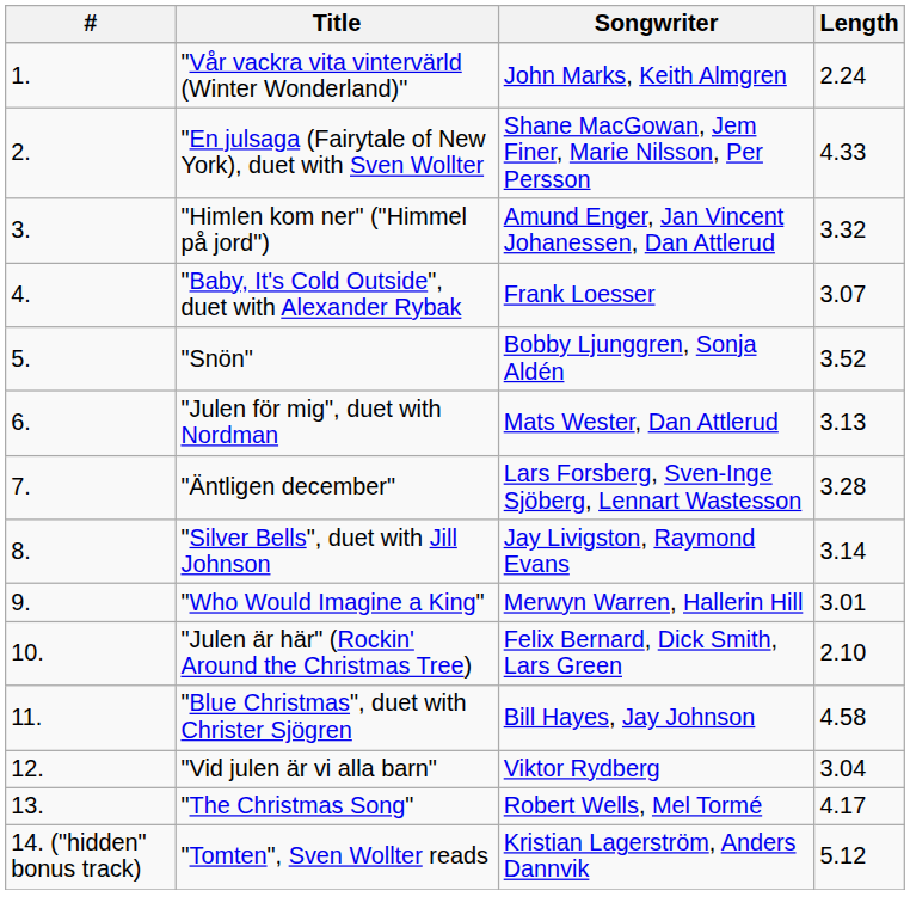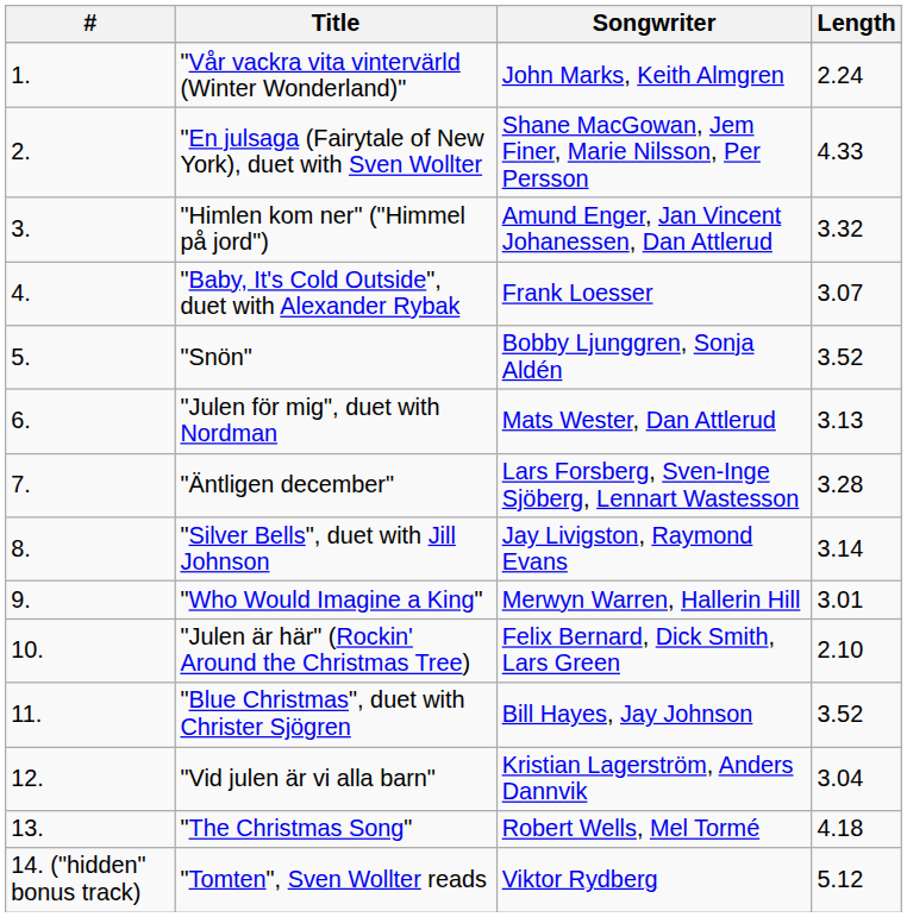"Blue Christmas", duet with Christer Sjögren | Length: 4.58 -> 3.52
"Vid julen är vi alla barn" | Songwriter: Viktor Rydberg -> Kristian Lagerström, Anders Dannvik
"The Christmas Song" | Length: 4.17 -> 4.18
"Tomten", Sven Wollter reads | Songwriter: Kristian Lagerström, Anders Dannvik -> Viktor Rydberg
